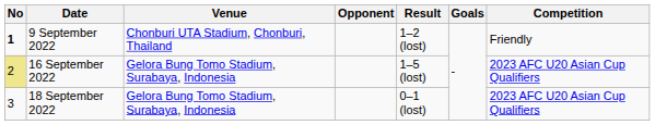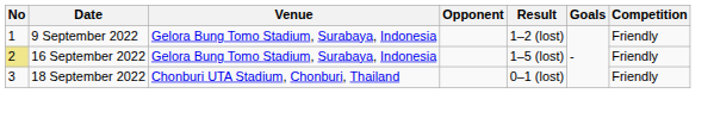9 September 2022 | No: bold -> normal
9 September 2022 | Venue: Chonburi UTA Stadium, Chonburi, Thailand -> Gelora Bung Tomo Stadium, Surabaya, Indonesia
16 September 2022 | Competition: 2023 AFC U20 Asian Cup Qualifiers -> Friendly
18 September 2022 | Venue: Gelora Bung Tomo Stadium, Surabaya, Indonesia -> Chonburi UTA Stadium, Chonburi, Thailand
18 September 2022 | Competition: 2023 AFC U20 Asian Cup Qualifiers -> Friendly
